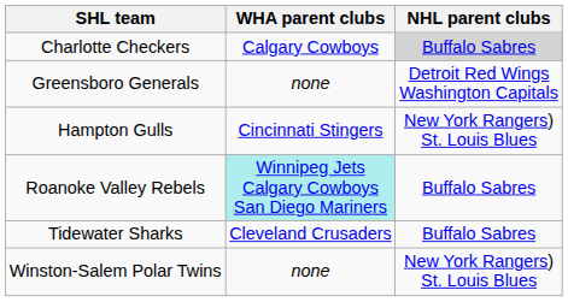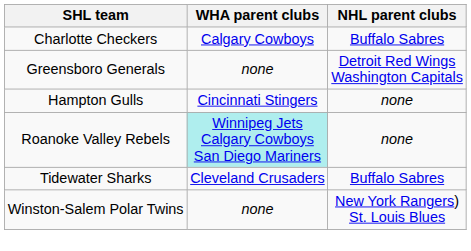Charlotte Checkers | NHL parent clubs: lightgrey background -> no background
Hampton Gulls | NHL parent clubs: New York Rangers) St. Louis Blues -> none
Roanoke Valley Rebels | NHL parent clubs: Buffalo Sabres -> none
